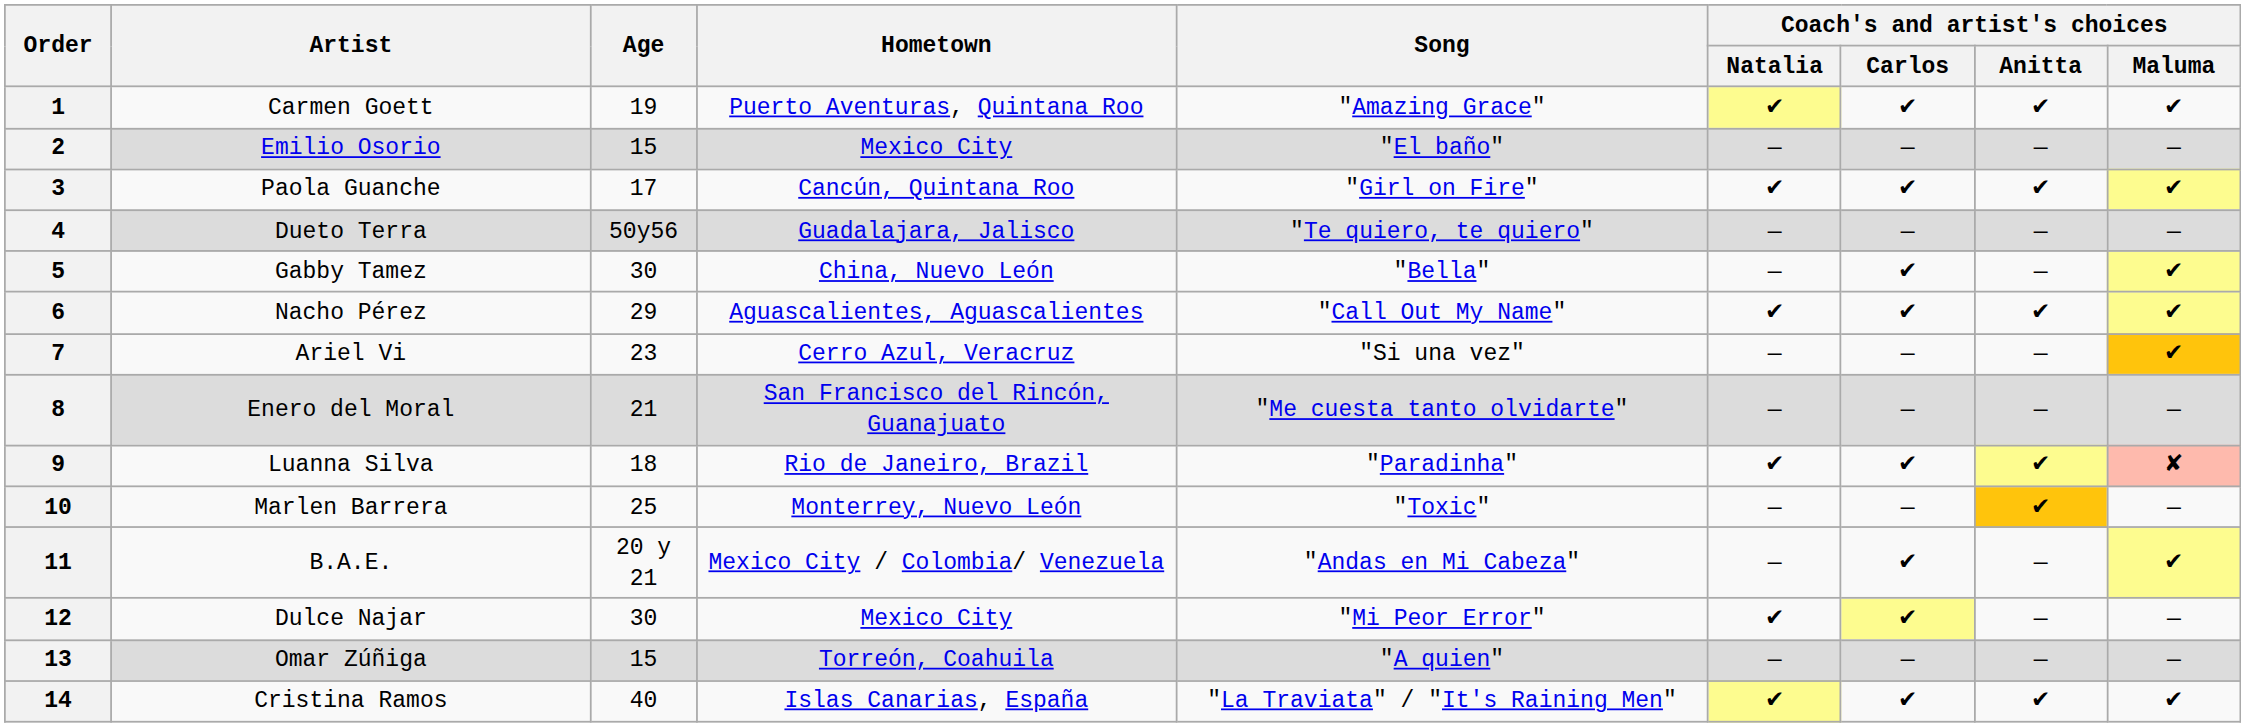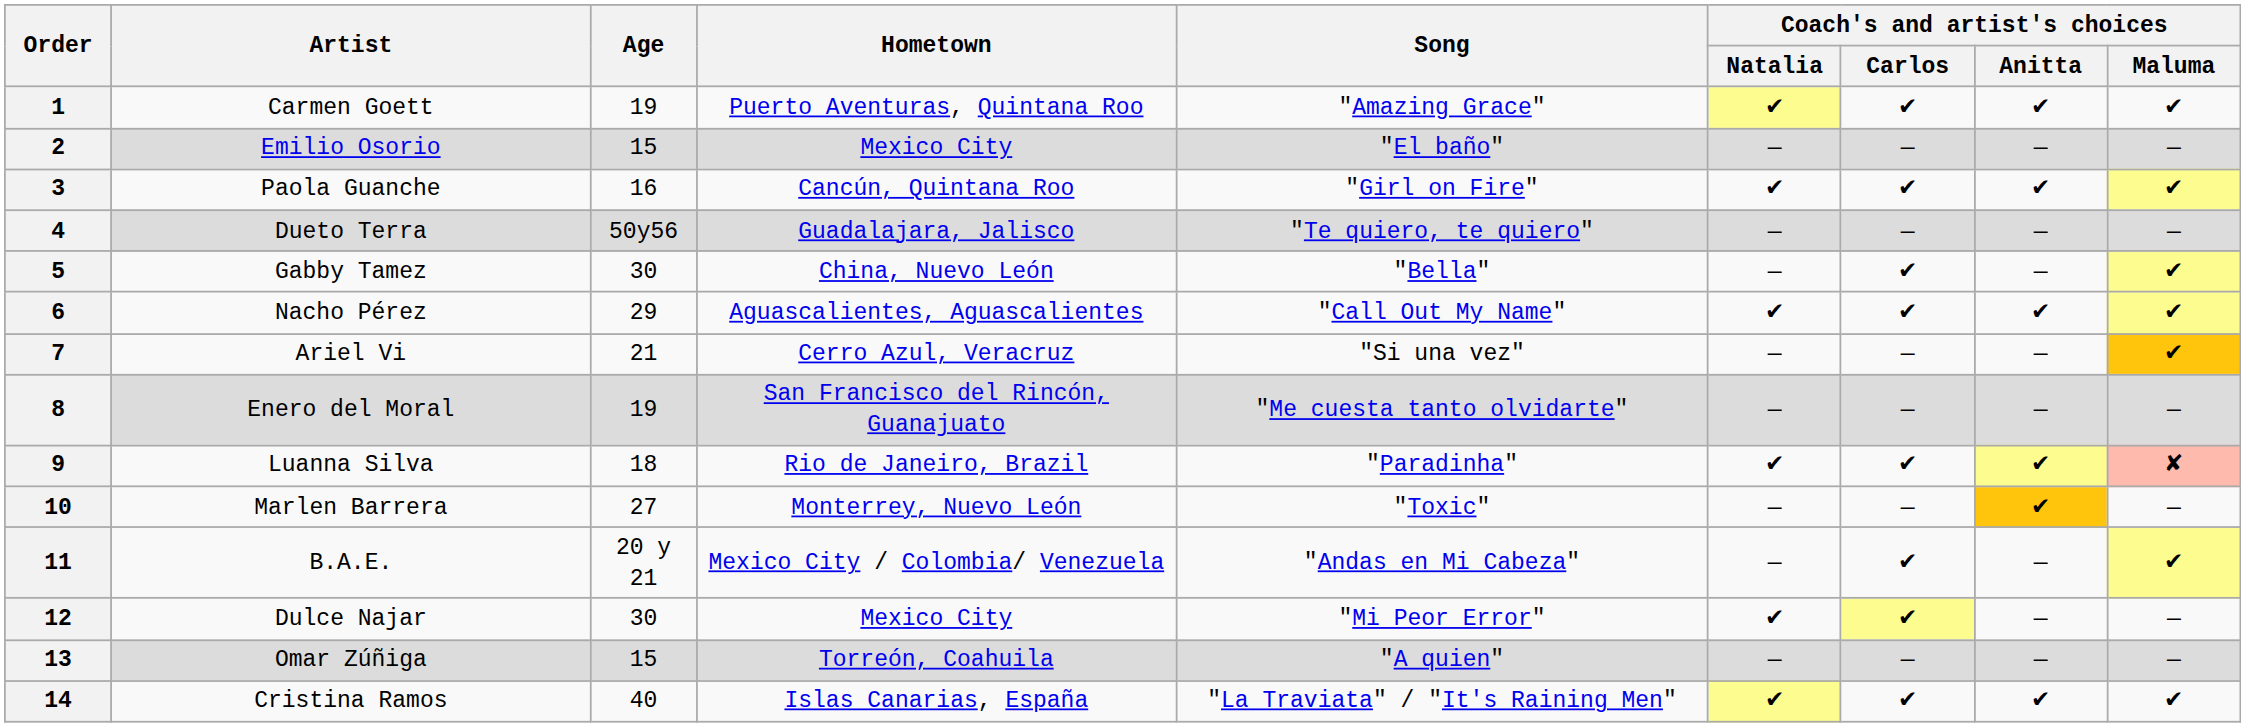3 | Age: 17 -> 16
7 | Age: 23 -> 21
8 | Age: 21 -> 19
10 | Age: 25 -> 27
